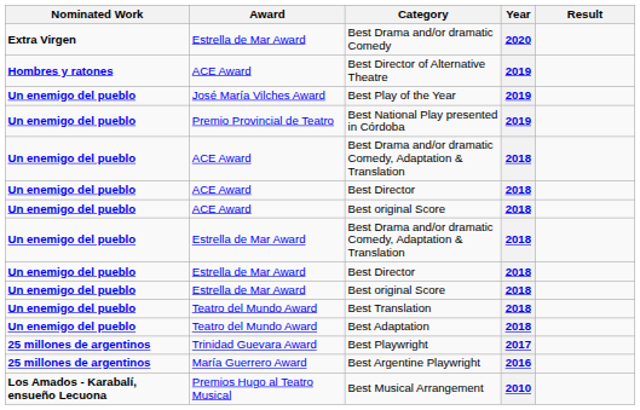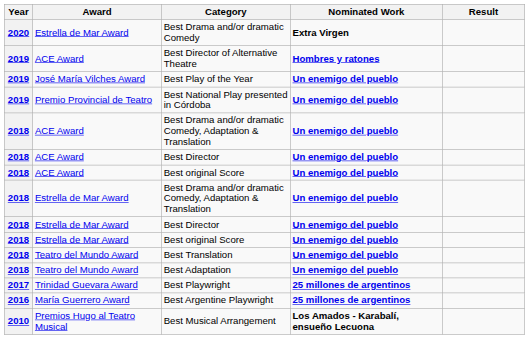columns swapped: Year <-> Nominated Work
